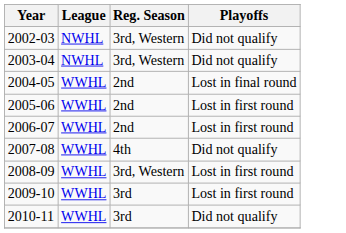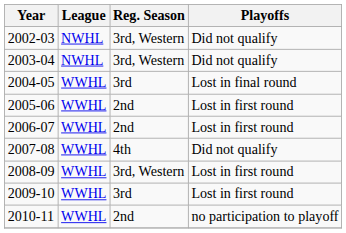2004-05 | Reg. Season: 2nd -> 3rd
2010-11 | Reg. Season: 3rd -> 2nd
2010-11 | Playoffs: Did not qualify -> no participation to playoff
